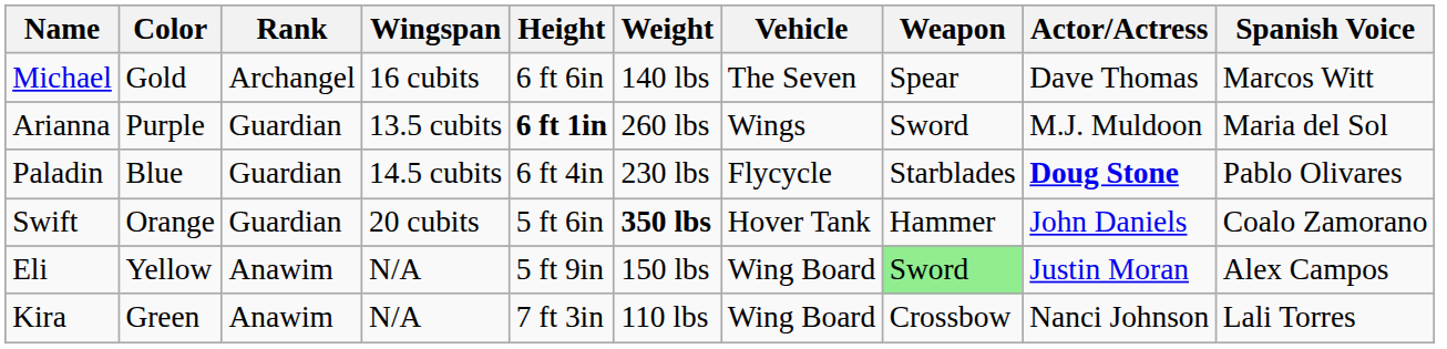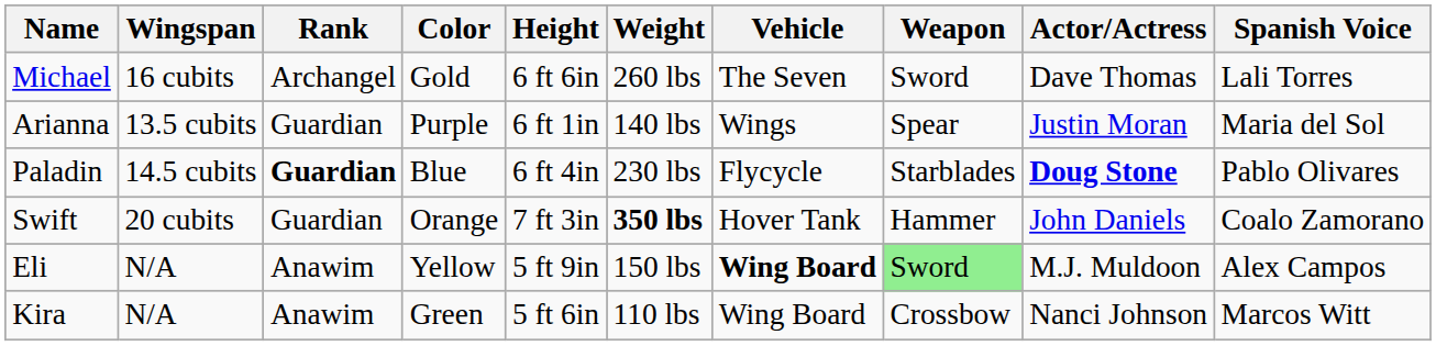columns swapped: Color <-> Wingspan
Michael | Weight: 140 lbs -> 260 lbs
Michael | Weapon: Spear -> Sword
Michael | Spanish Voice: Marcos Witt -> Lali Torres
Arianna | Height: bold -> normal
Arianna | Weight: 260 lbs -> 140 lbs
Arianna | Weapon: Sword -> Spear
Arianna | Actor/Actress: M.J. Muldoon -> Justin Moran
Paladin | Rank: normal -> bold
Swift | Height: 5 ft 6in -> 7 ft 3in
Eli | Vehicle: normal -> bold
Eli | Actor/Actress: Justin Moran -> M.J. Muldoon
Kira | Height: 7 ft 3in -> 5 ft 6in
Kira | Spanish Voice: Lali Torres -> Marcos Witt
